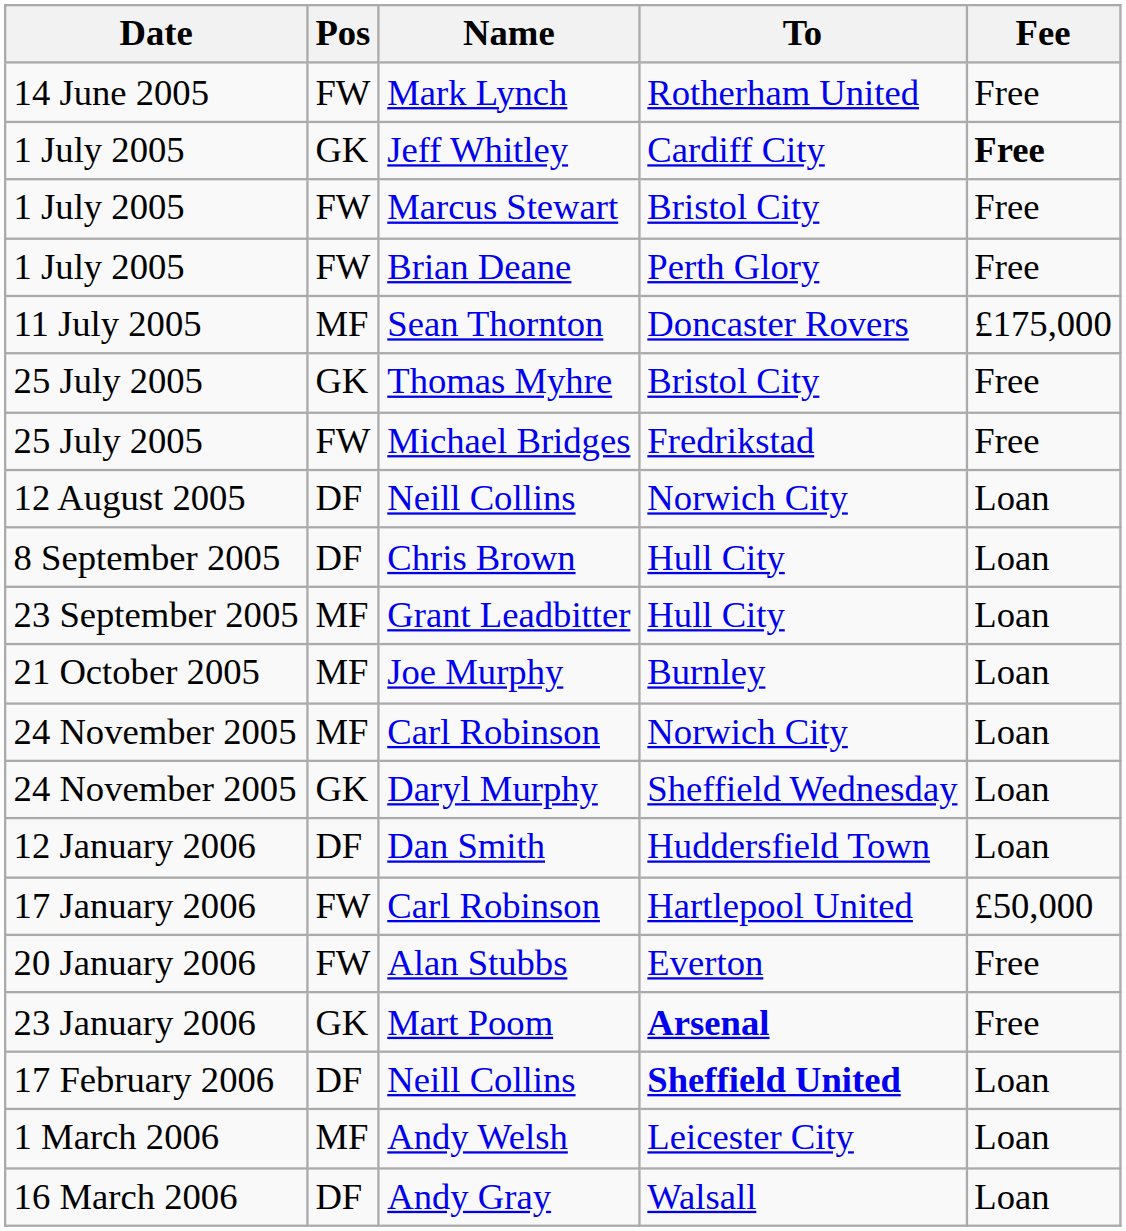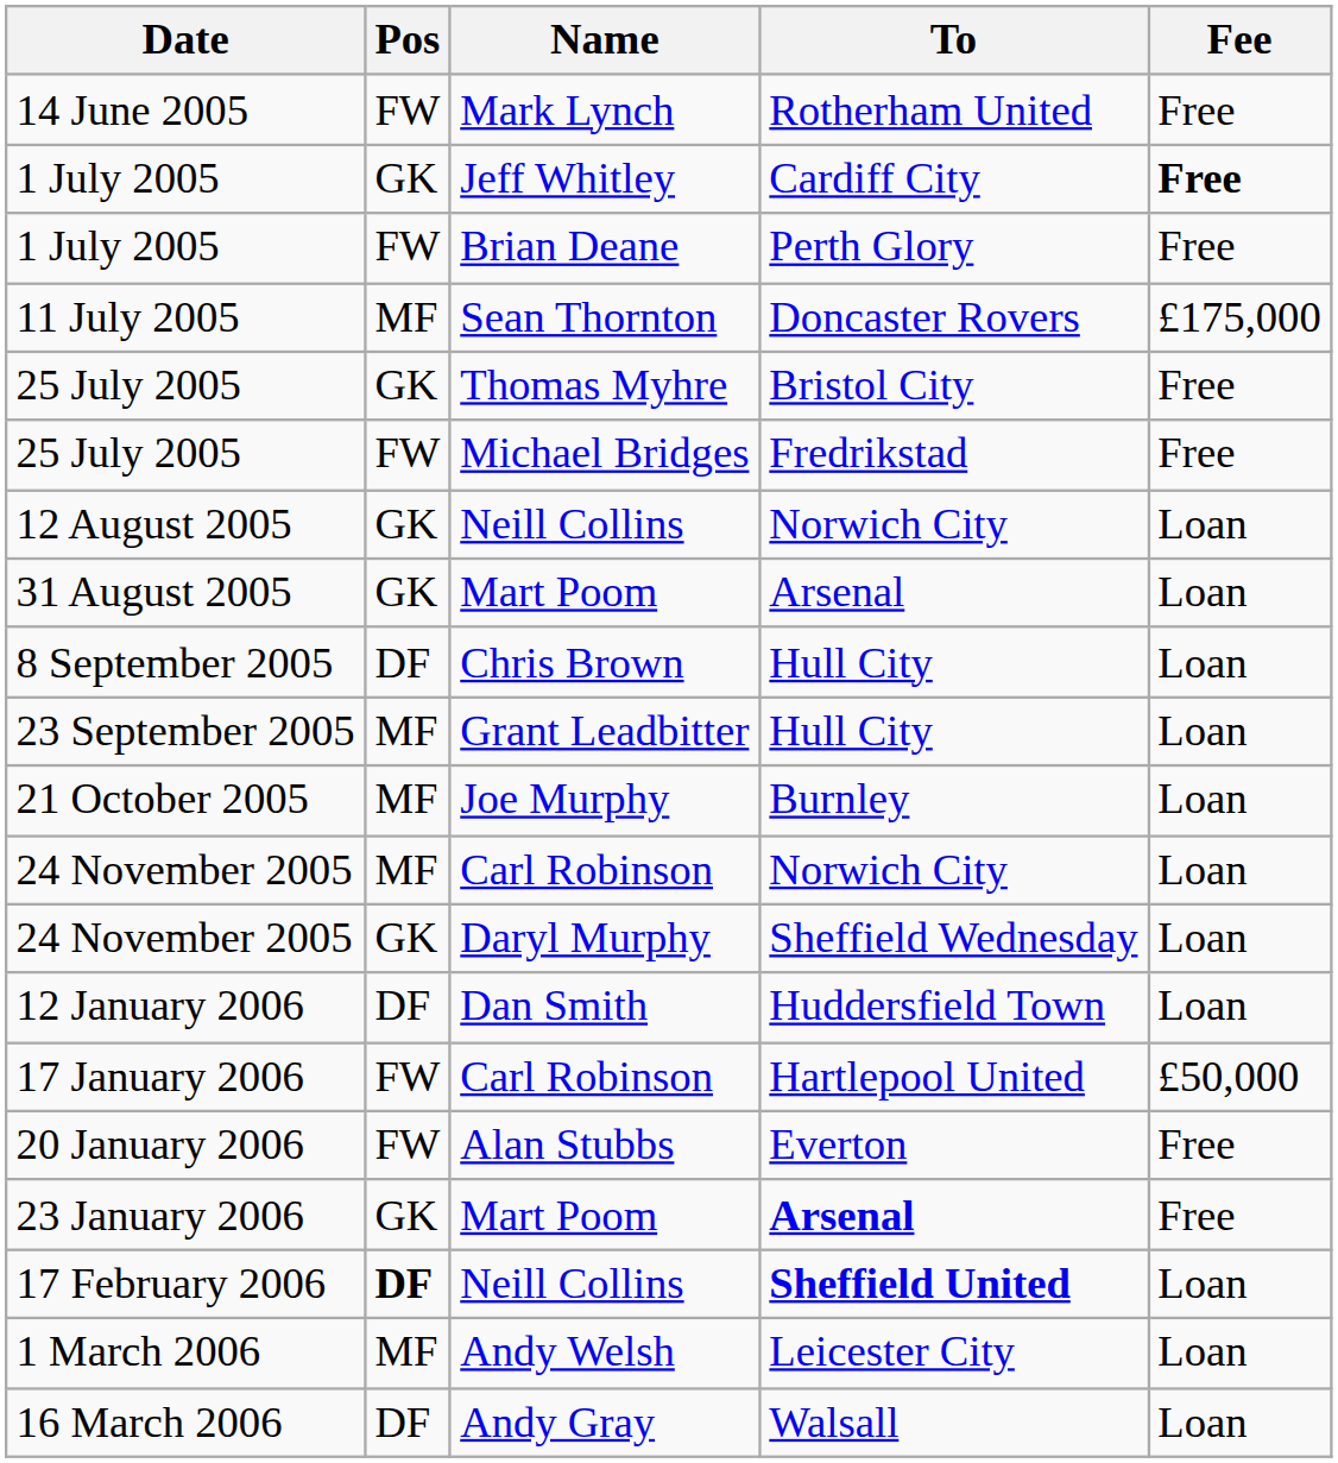- row: 1 July 2005 | FW | Marcus Stewart | Bristol City | Free
12 August 2005 / Neill Collins | Pos: DF -> GK
+ row: 31 August 2005 | GK | Mart Poom | Arsenal | Loan
17 February 2006 / Neill Collins | Pos: normal -> bold
